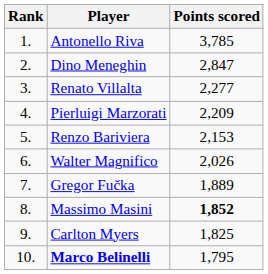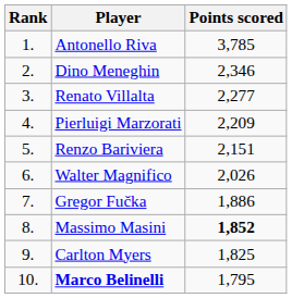Dino Meneghin | Points scored: 2,847 -> 2,346
Renzo Bariviera | Points scored: 2,153 -> 2,151
Gregor Fučka | Points scored: 1,889 -> 1,886
